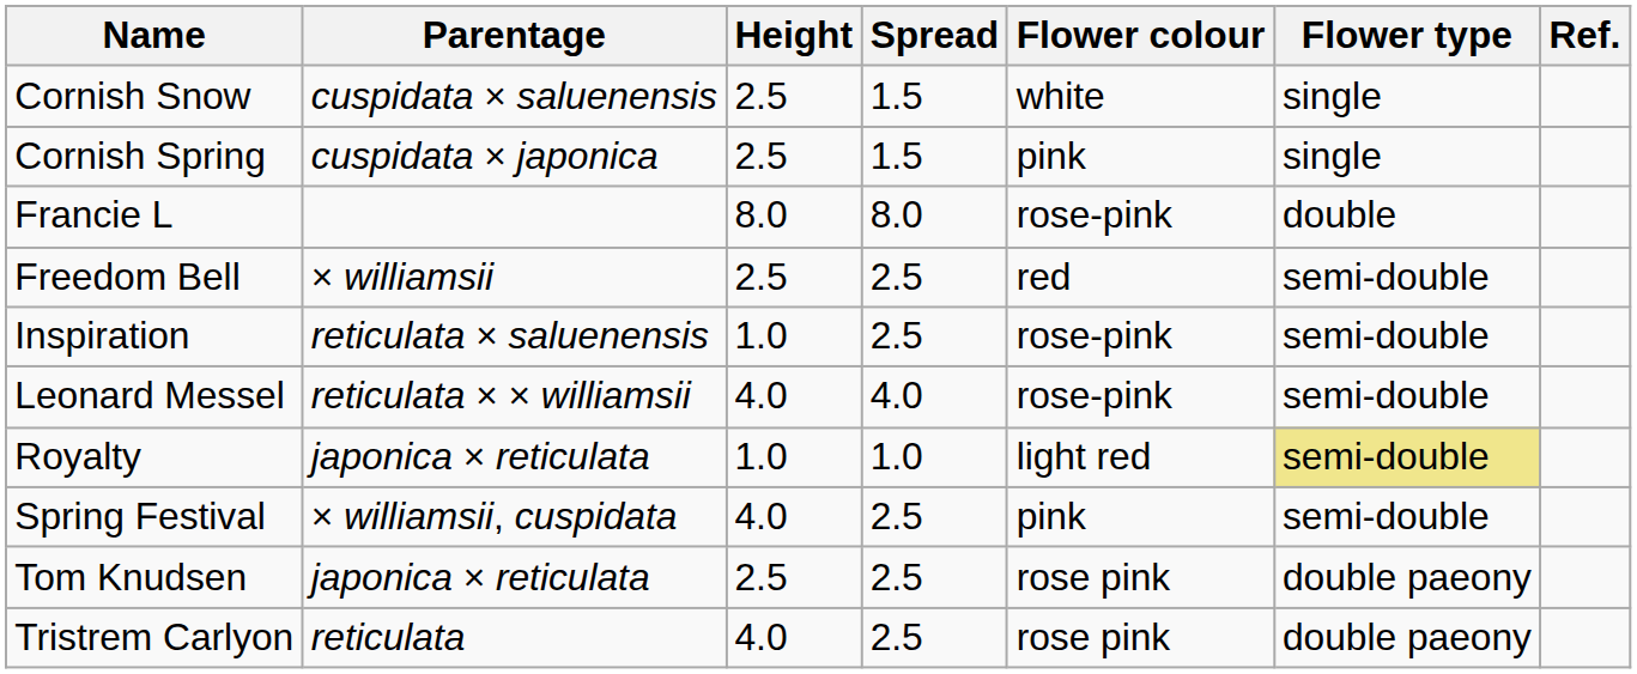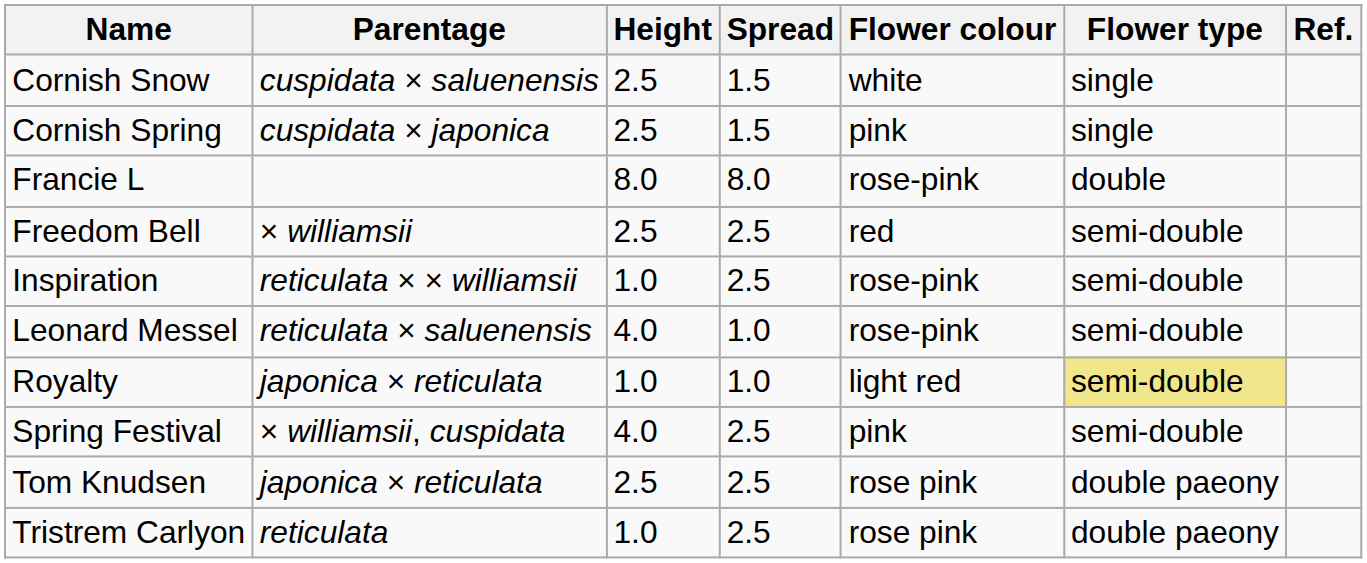Inspiration | Parentage: reticulata × saluenensis -> reticulata × × williamsii
Leonard Messel | Parentage: reticulata × × williamsii -> reticulata × saluenensis
Leonard Messel | Spread: 4.0 -> 1.0
Tristrem Carlyon | Height: 4.0 -> 1.0
